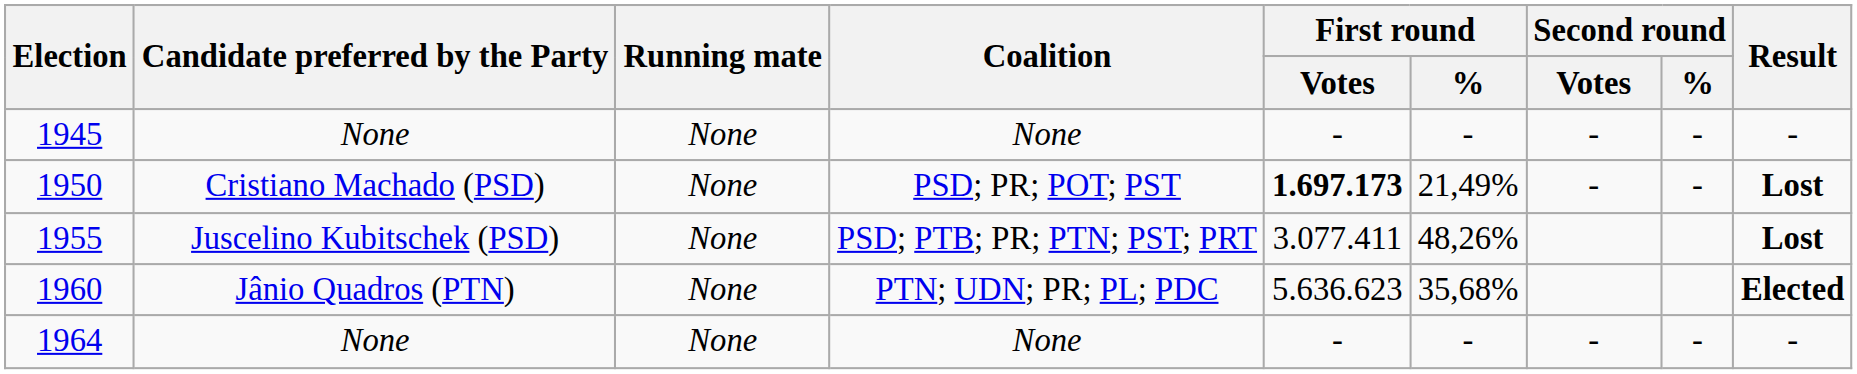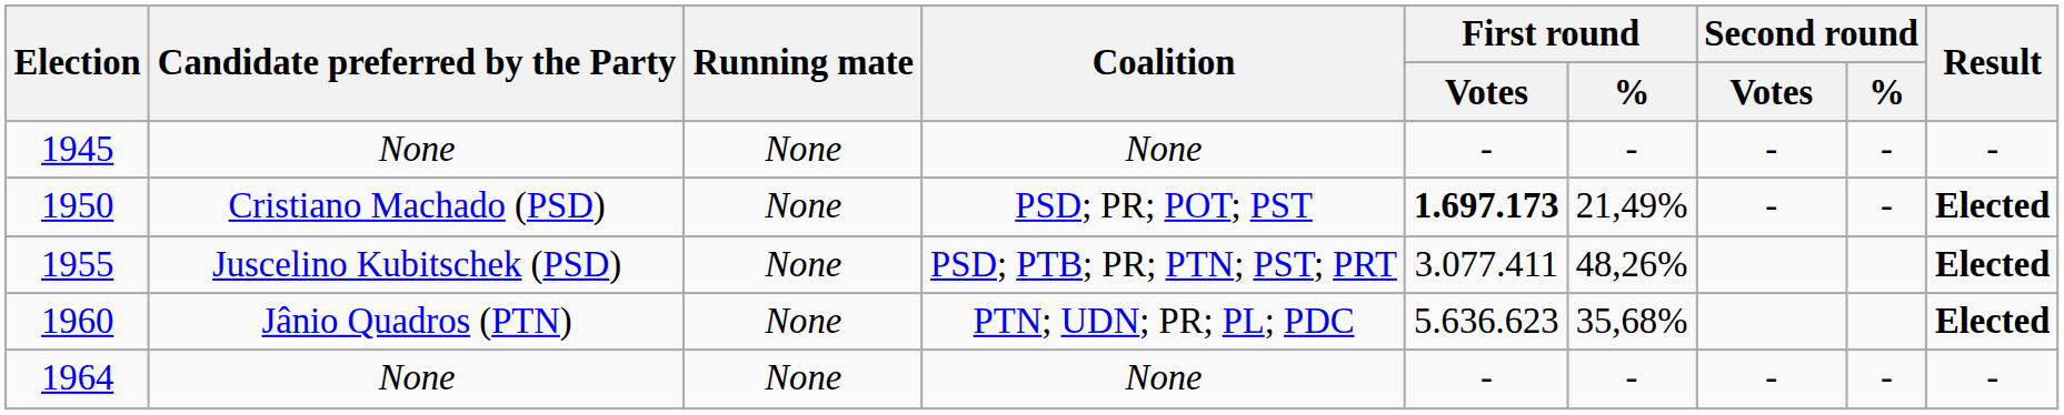1950 | Result: Lost -> Elected
1955 | Result: Lost -> Elected
